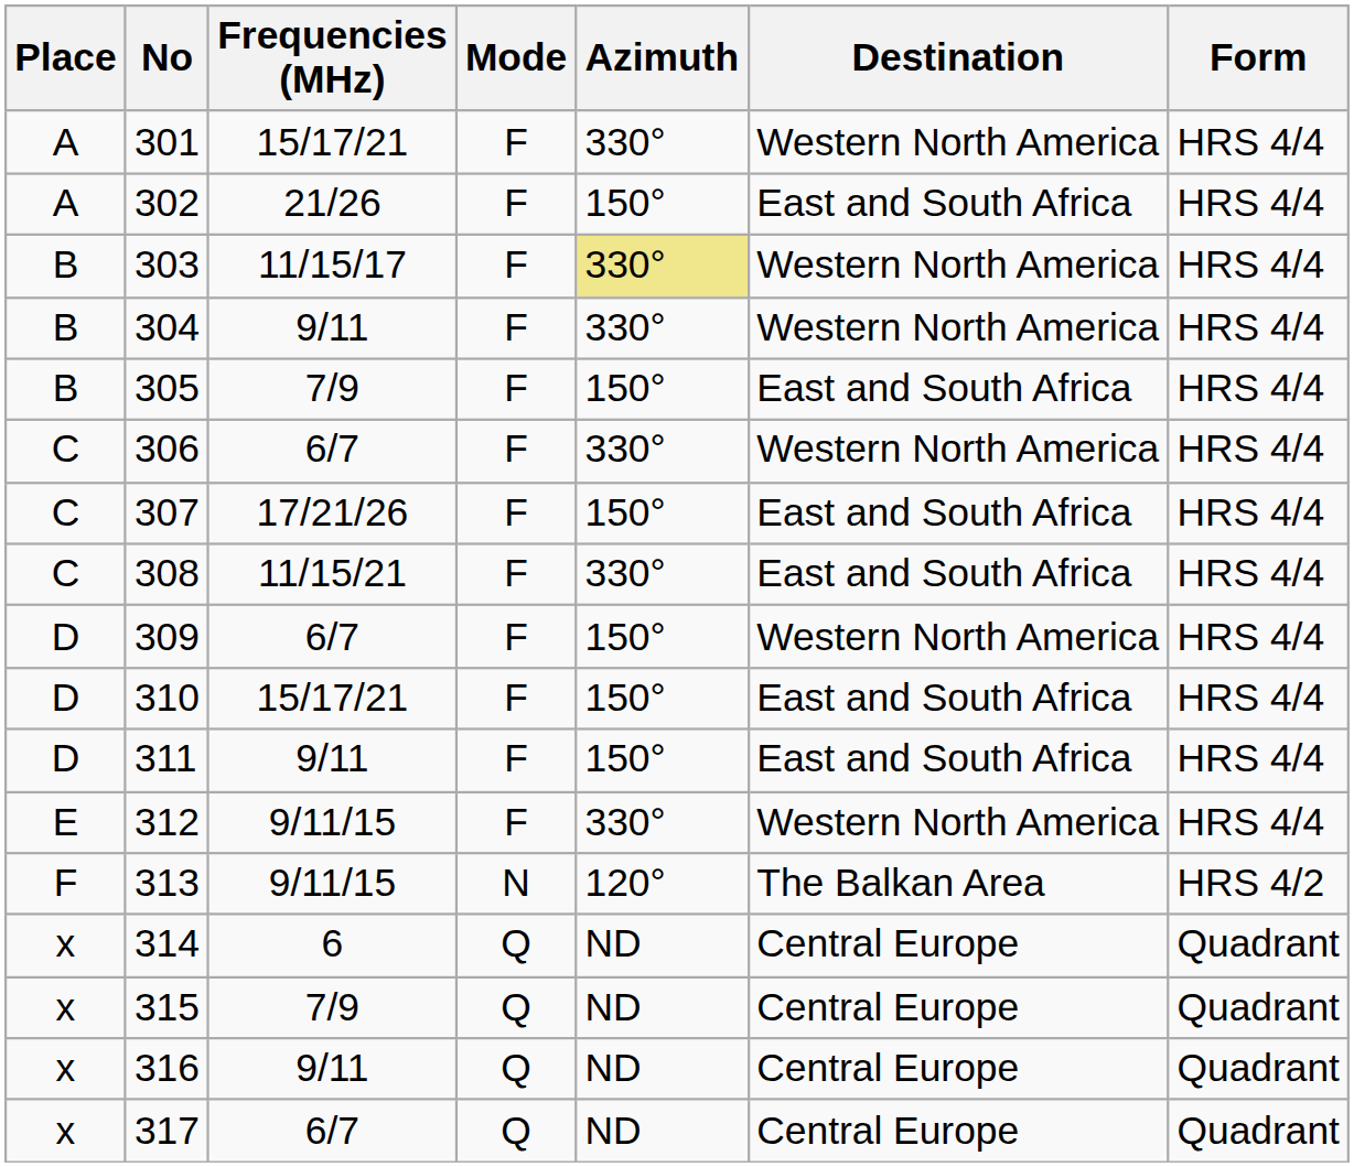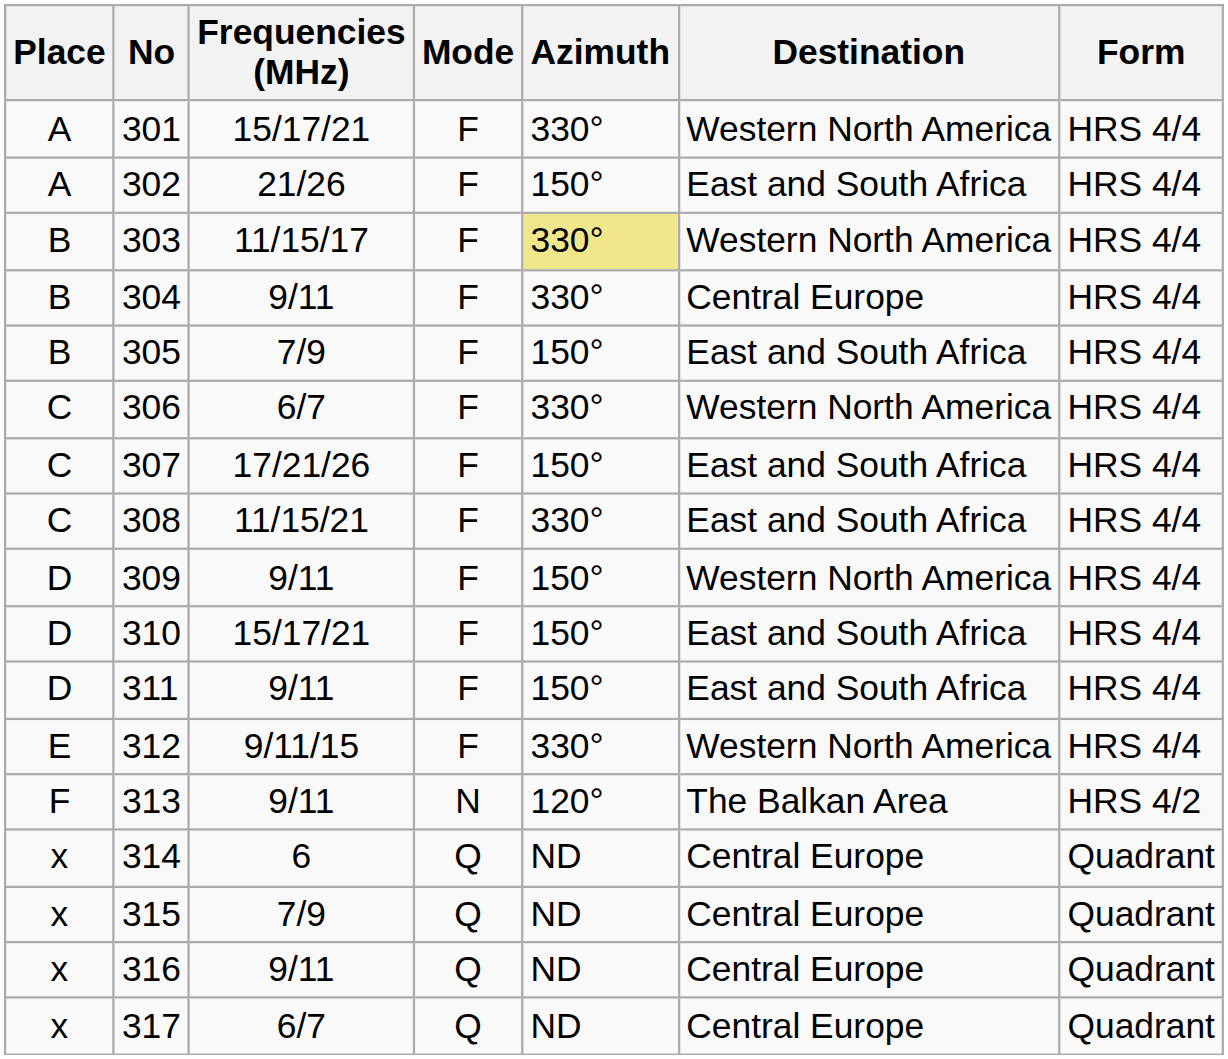304 | Destination: Western North America -> Central Europe
309 | Frequencies (MHz): 6/7 -> 9/11
313 | Frequencies (MHz): 9/11/15 -> 9/11
